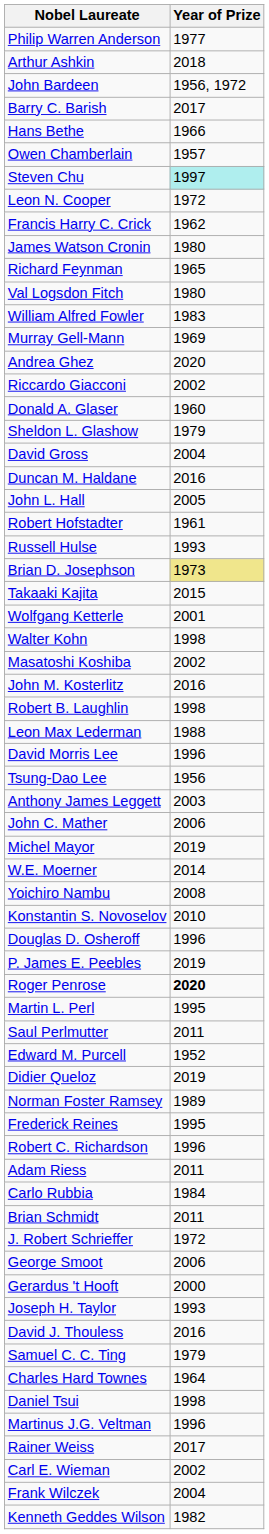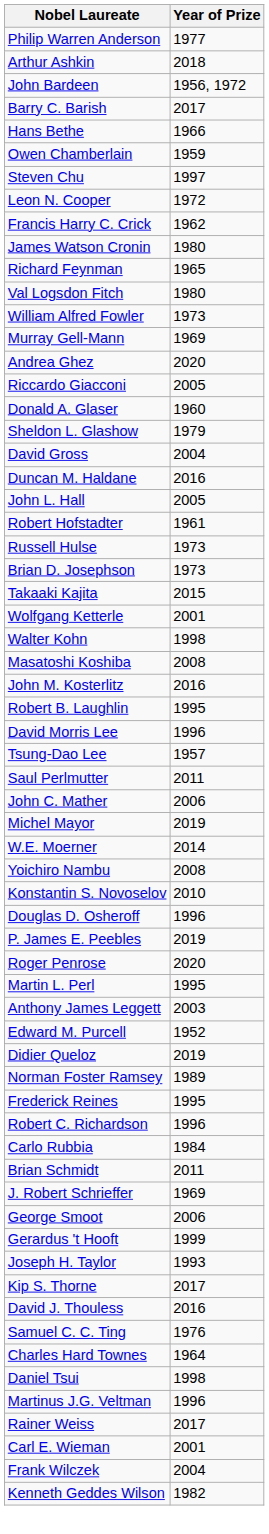Owen Chamberlain | Year of Prize: 1957 -> 1959
Steven Chu | Year of Prize: paleturquoise background -> no background
William Alfred Fowler | Year of Prize: 1983 -> 1973
Riccardo Giacconi | Year of Prize: 2002 -> 2005
Russell Hulse | Year of Prize: 1993 -> 1973
Brian D. Josephson | Year of Prize: khaki background -> no background
Masatoshi Koshiba | Year of Prize: 2002 -> 2008
Robert B. Laughlin | Year of Prize: 1998 -> 1995
- row: Leon Max Lederman | 1988
Tsung-Dao Lee | Year of Prize: 1956 -> 1957
rows swapped: Anthony James Leggett <-> Saul Perlmutter
Roger Penrose | Year of Prize: bold -> normal
- row: Adam Riess | 2011
J. Robert Schrieffer | Year of Prize: 1972 -> 1969
Gerardus 't Hooft | Year of Prize: 2000 -> 1999
+ row: Kip S. Thorne | 2017
Samuel C. C. Ting | Year of Prize: 1979 -> 1976
Carl E. Wieman | Year of Prize: 2002 -> 2001
